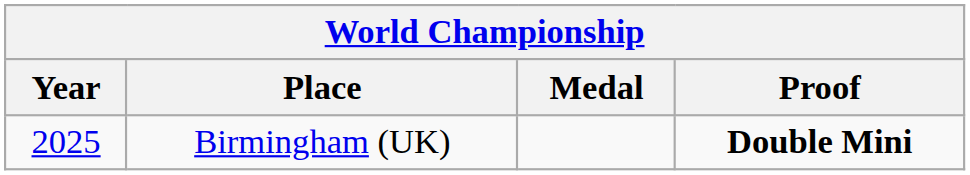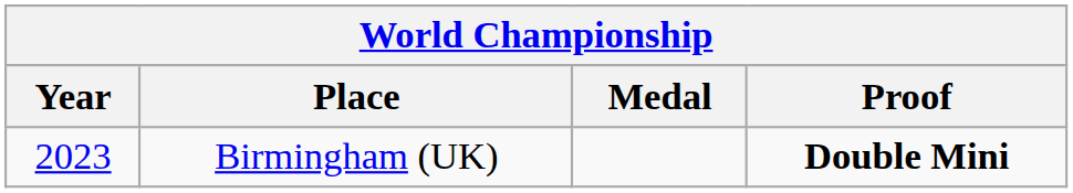Birmingham (UK) | Year: 2025 -> 2023
